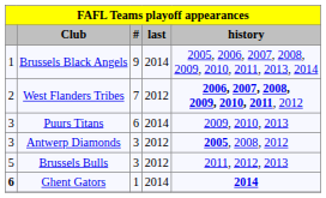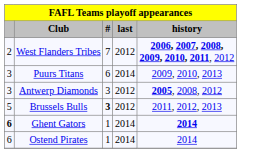- row: 1 | Brussels Black Angels | 9 | 2014 | 2005, 2006, 2007, 2008, 2009, 2010, 2011, 2013, 2014
Brussels Bulls | #: normal -> bold
+ row: 6 | Ostend Pirates | 1 | 2014 | 2014
